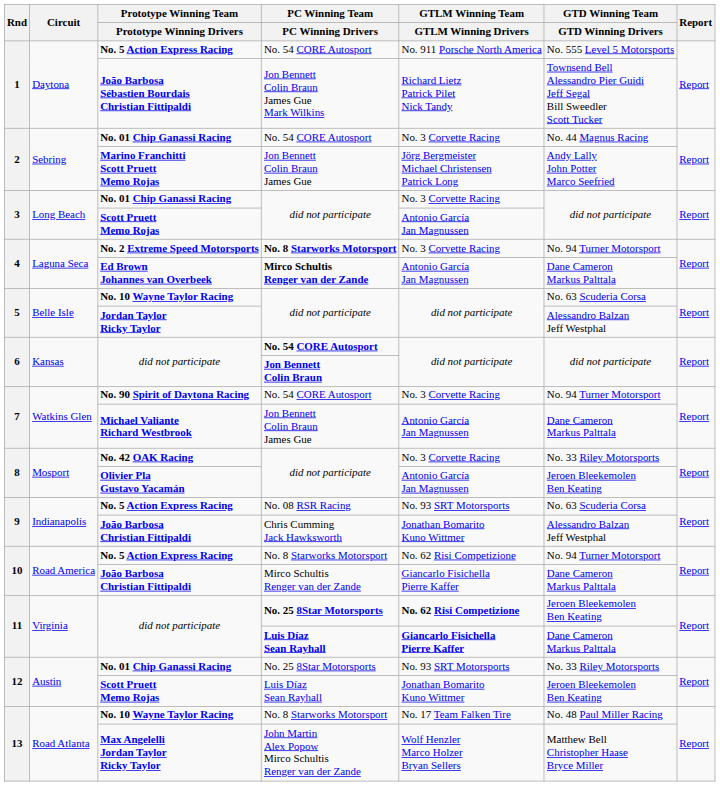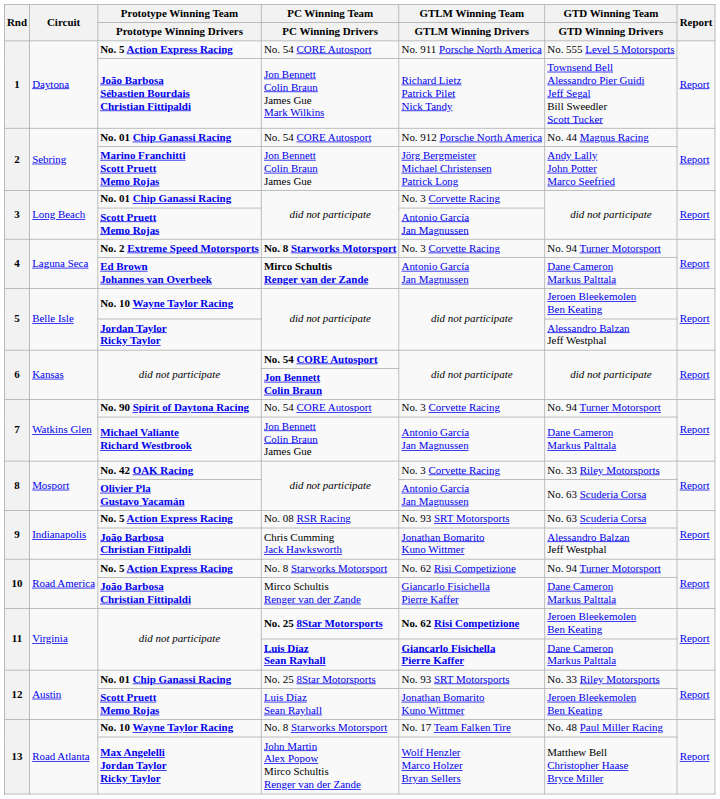No. 01 Chip Ganassi Racing / No. 54 CORE Autosport | GTLM Winning Team / GTLM Winning Drivers: No. 3 Corvette Racing -> No. 912 Porsche North America
No. 10 Wayne Taylor Racing / did not participate | GTD Winning Team / GTD Winning Drivers: No. 63 Scuderia Corsa -> Jeroen Bleekemolen Ben Keating
Olivier Pla Gustavo Yacamán | GTD Winning Team / GTD Winning Drivers: Jeroen Bleekemolen Ben Keating -> No. 63 Scuderia Corsa
